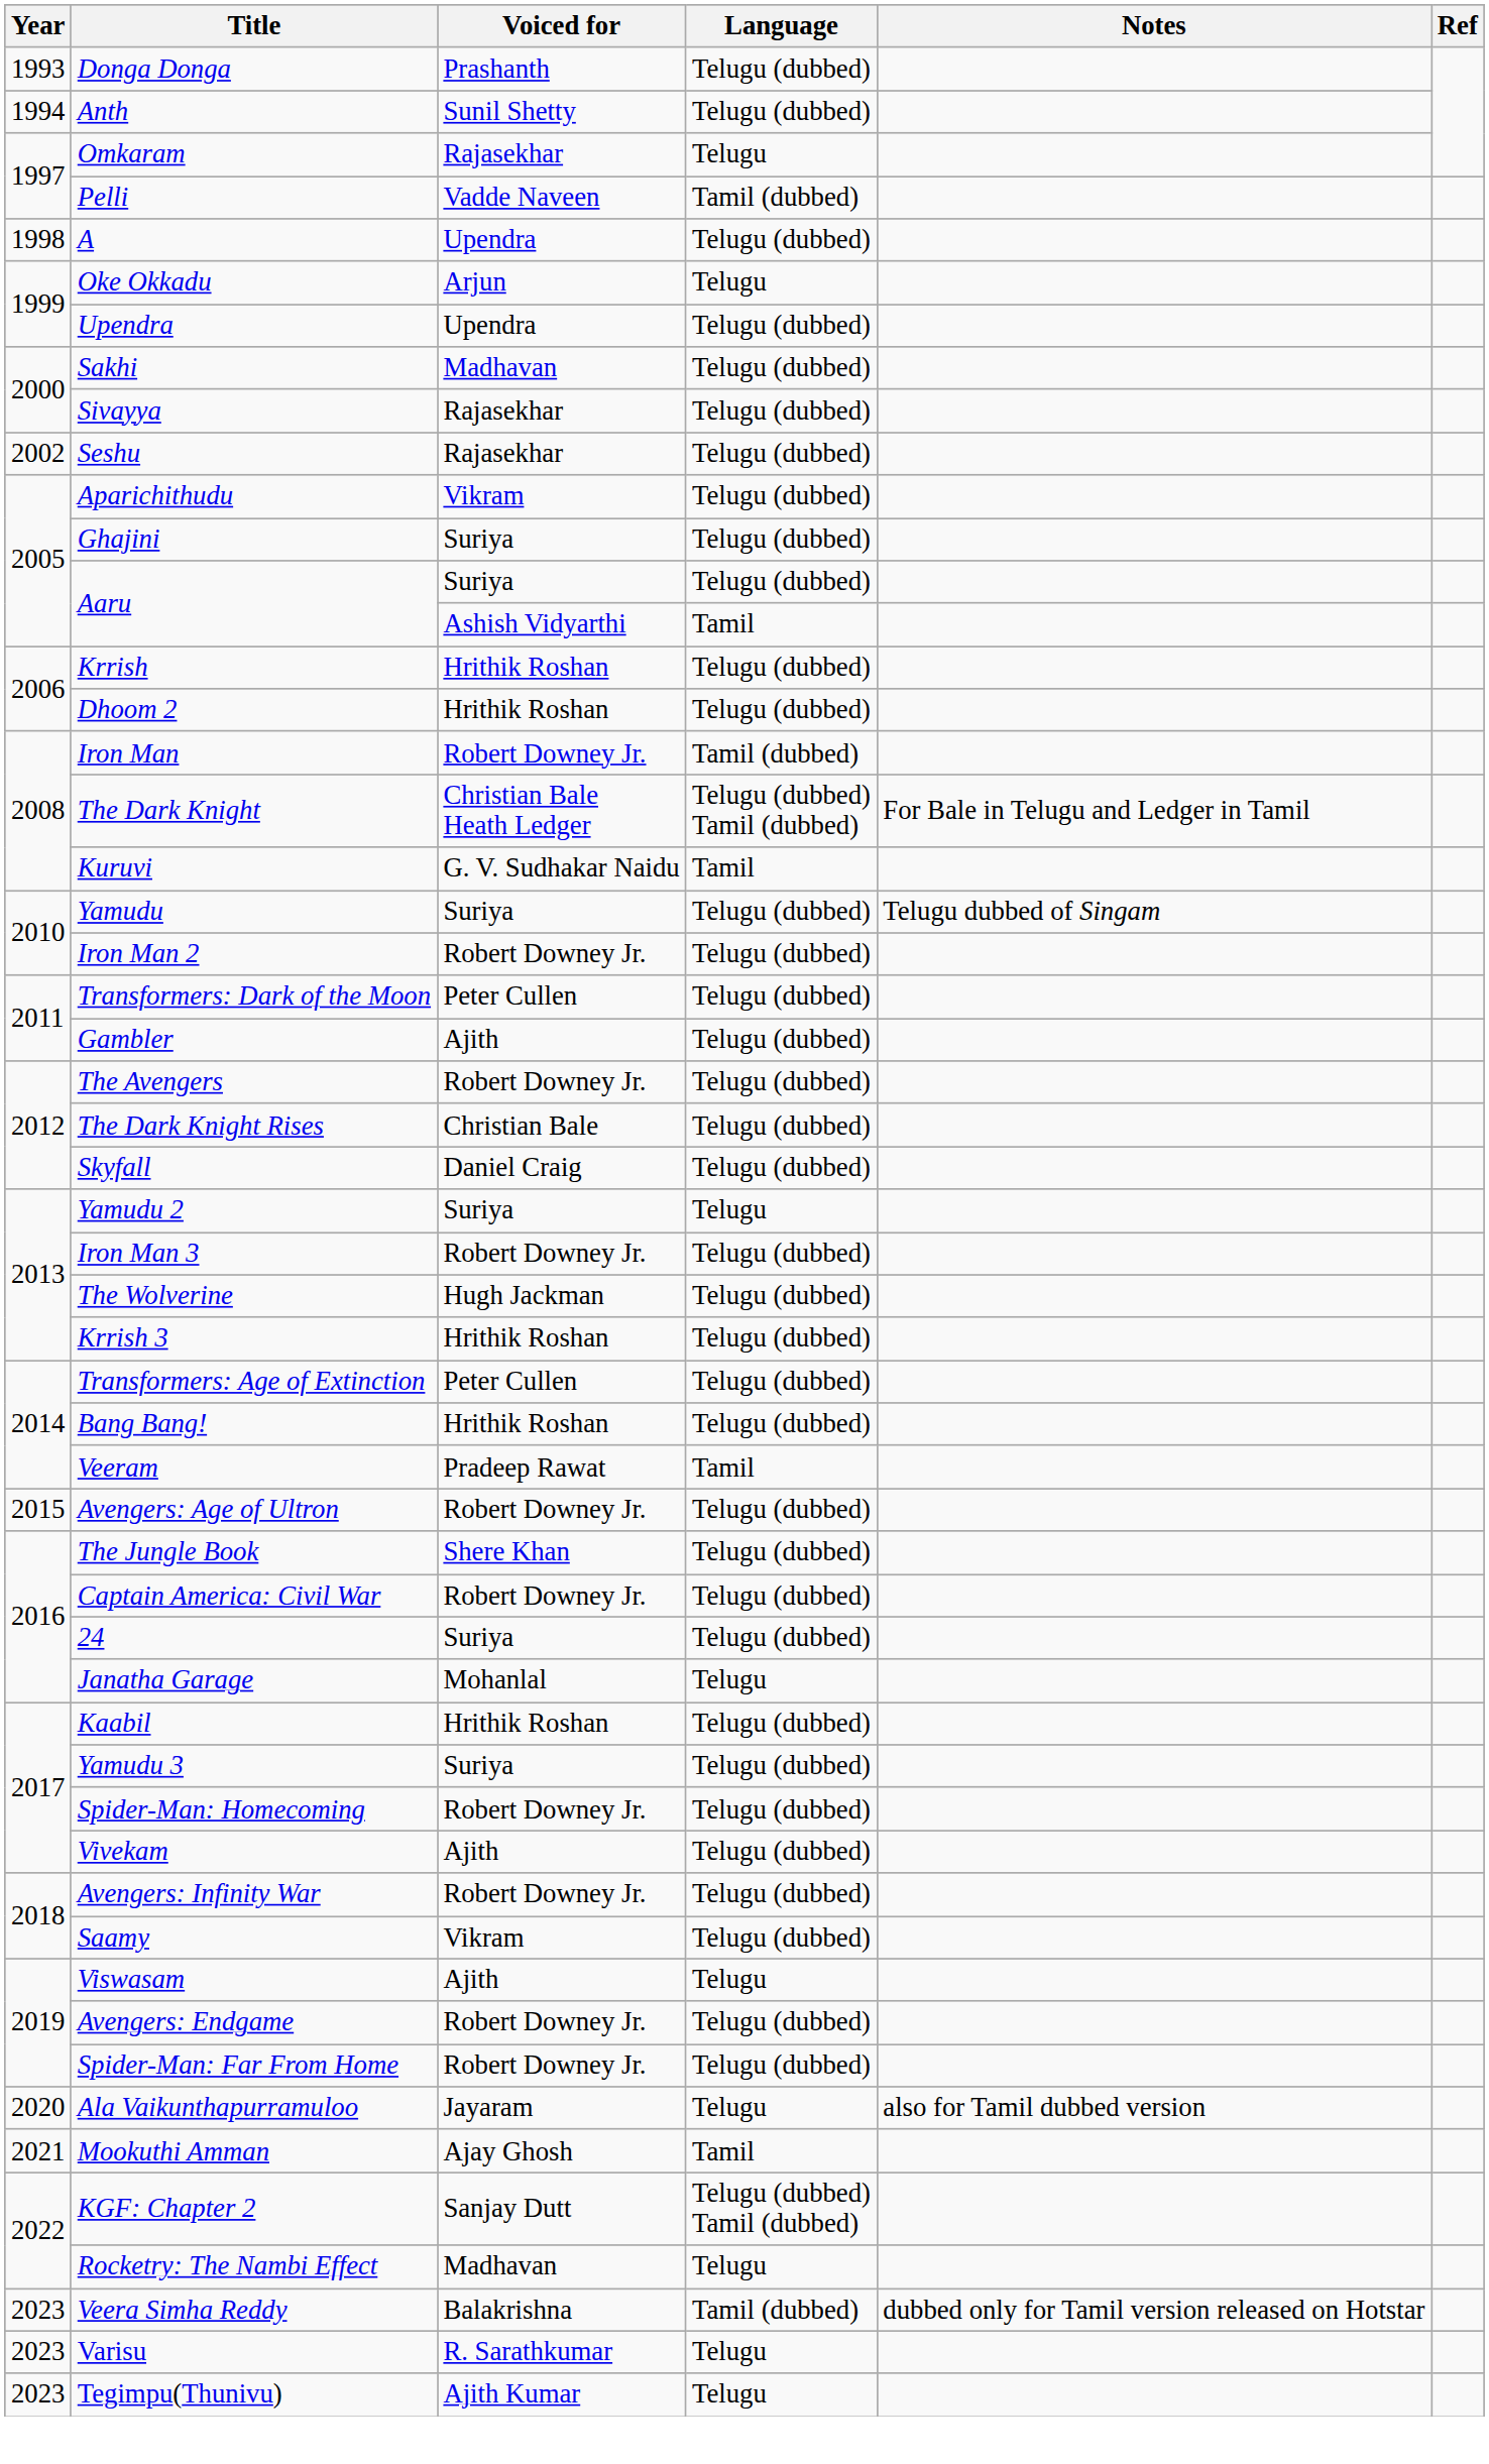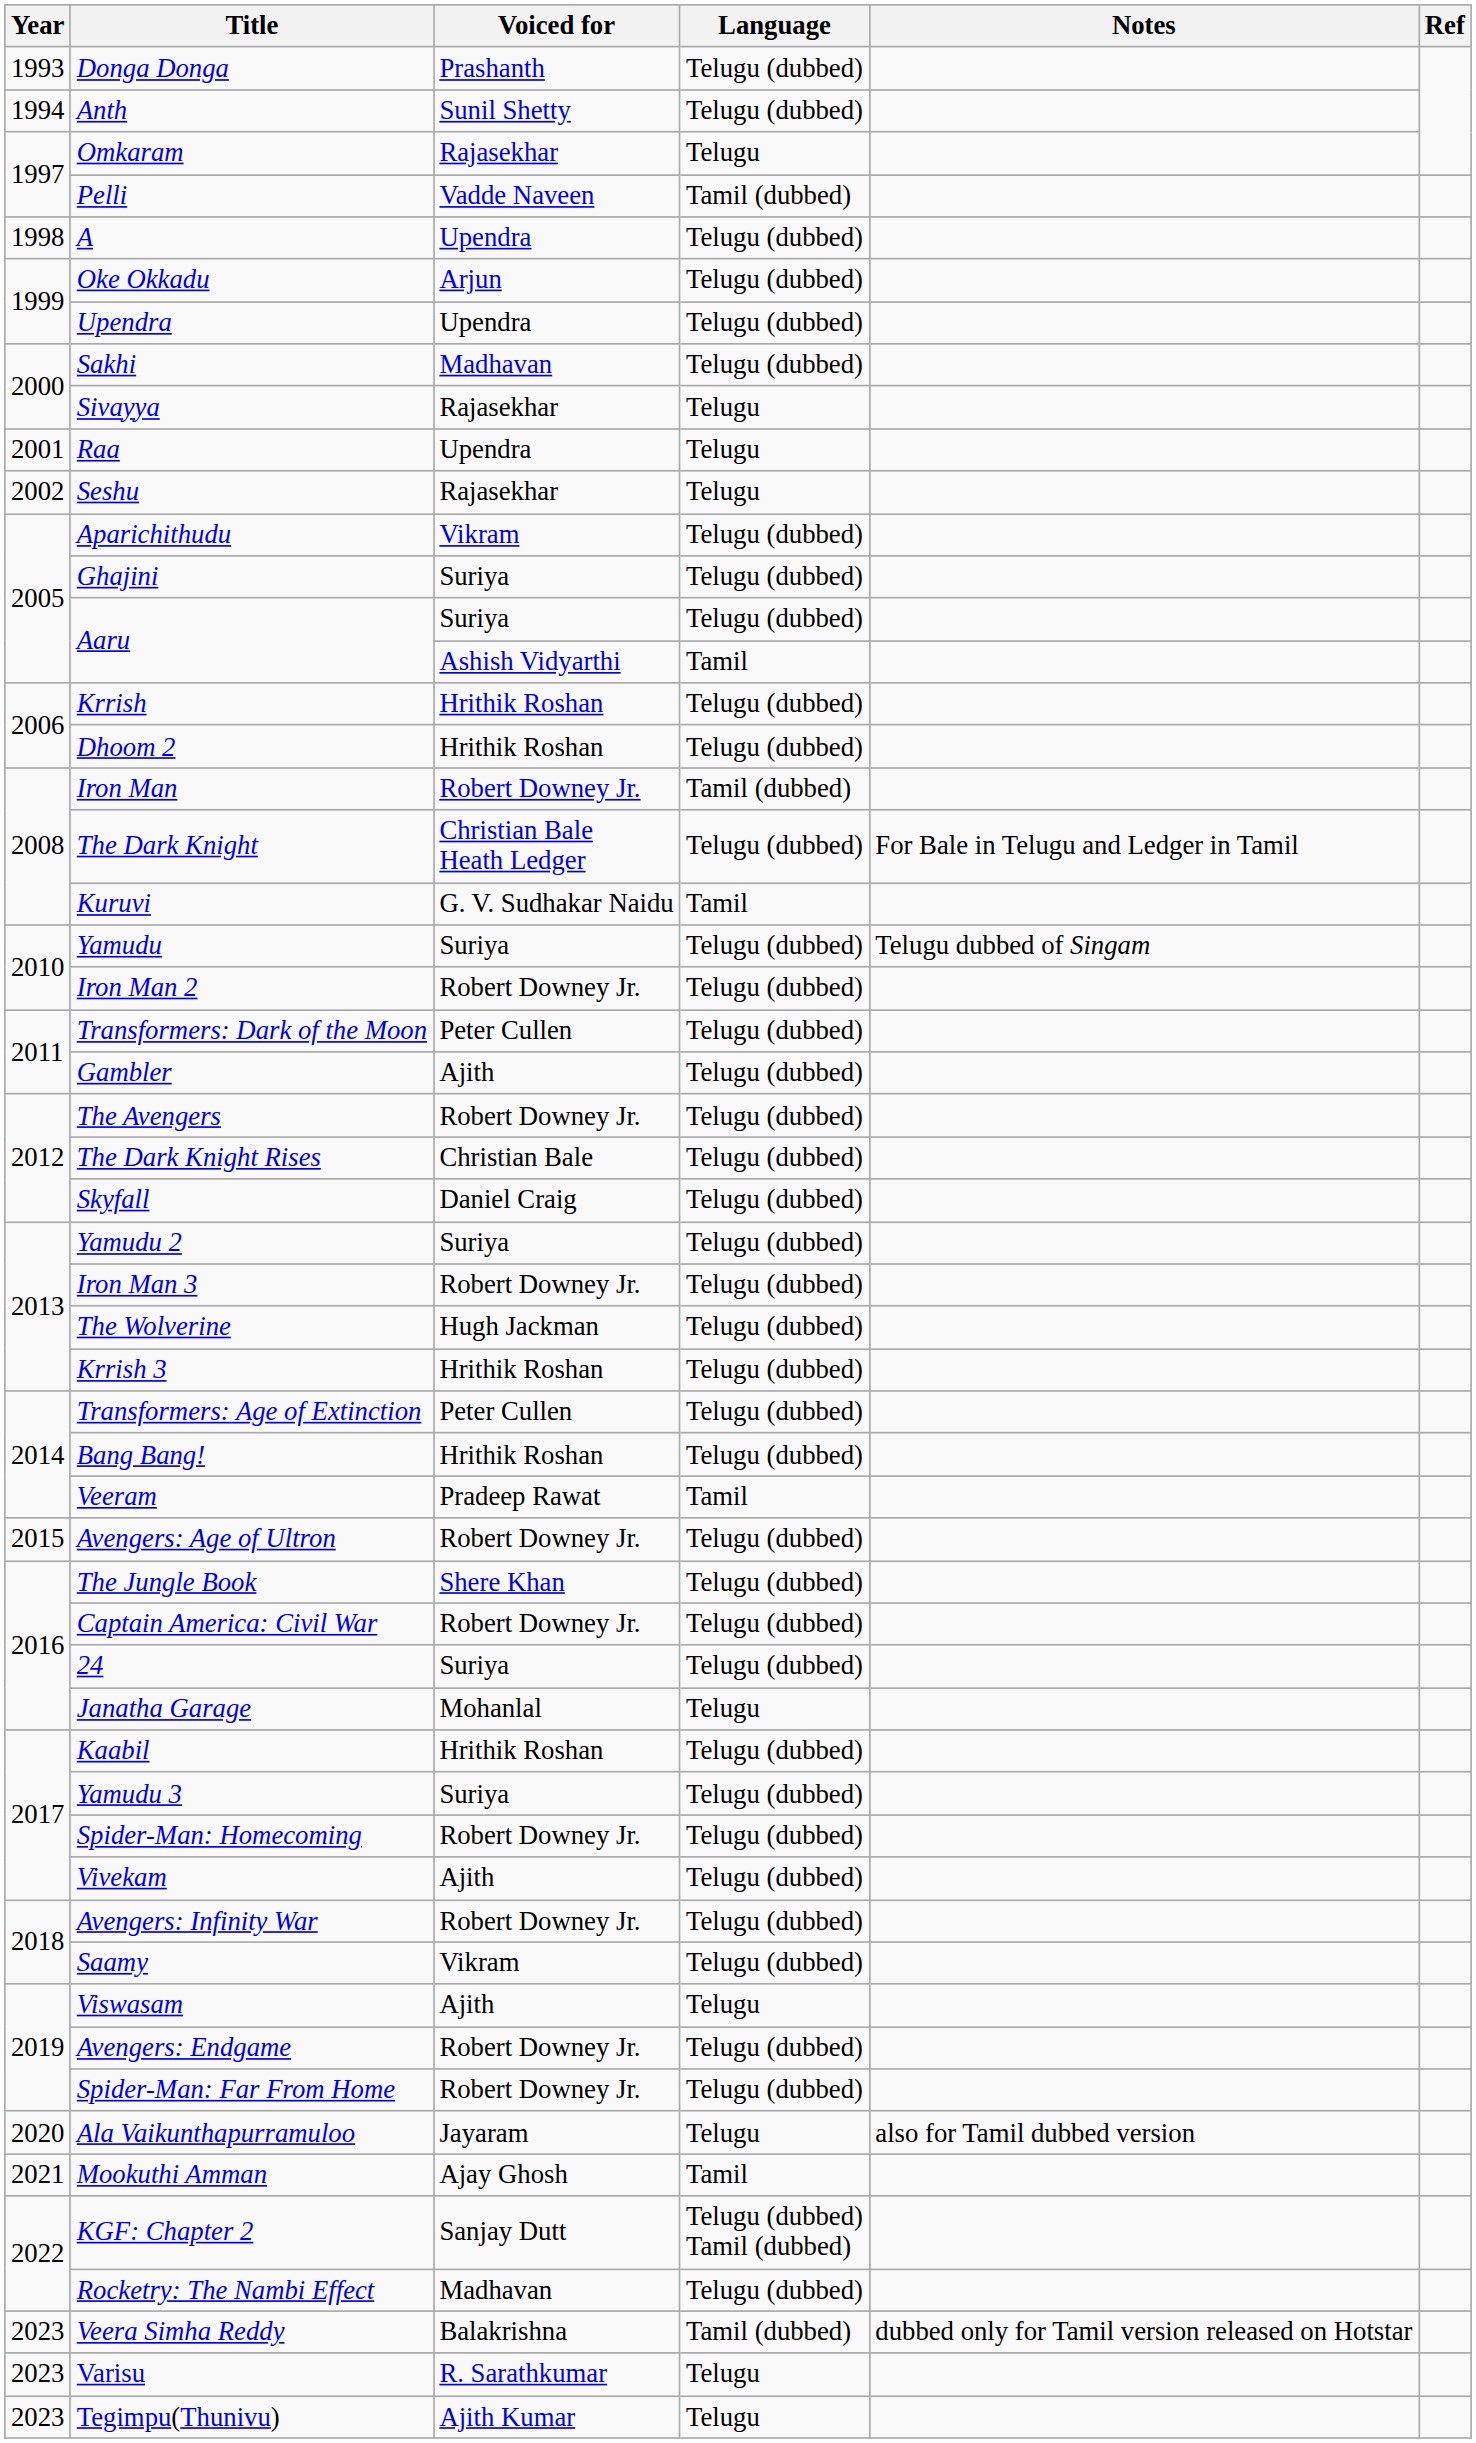Oke Okkadu | Language: Telugu -> Telugu (dubbed)
Sivayya | Language: Telugu (dubbed) -> Telugu
+ row: 2001 | Raa | Upendra | Telugu
Seshu | Language: Telugu (dubbed) -> Telugu
The Dark Knight | Language: Telugu (dubbed) Tamil (dubbed) -> Telugu (dubbed)
Yamudu 2 | Language: Telugu -> Telugu (dubbed)
Rocketry: The Nambi Effect | Language: Telugu -> Telugu (dubbed)
